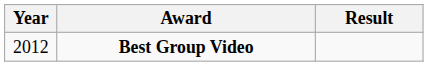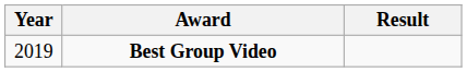Best Group Video | Year: 2012 -> 2019
